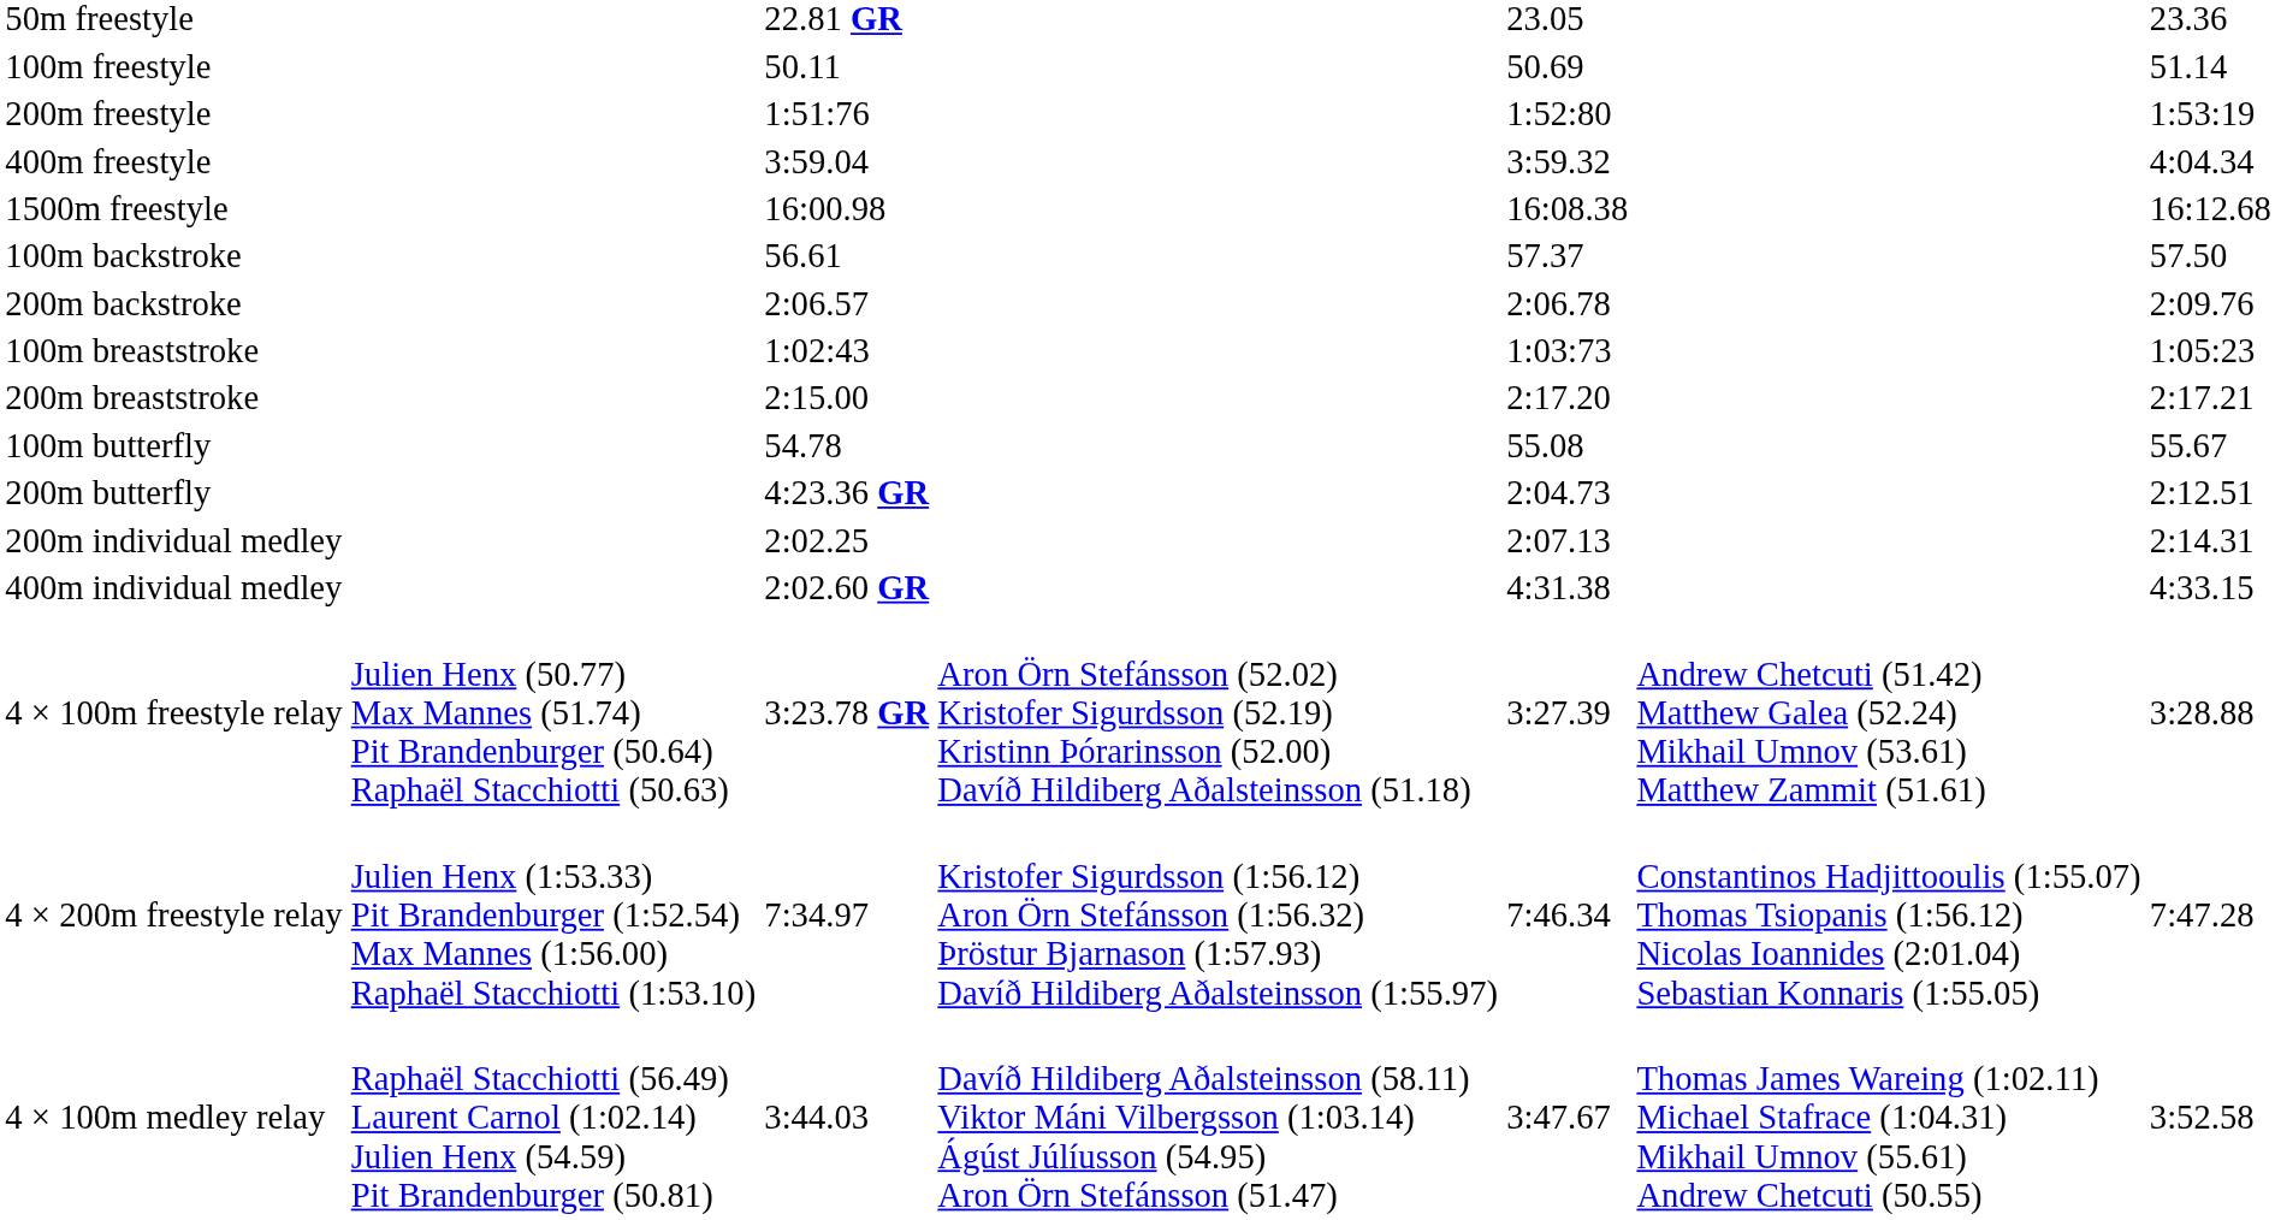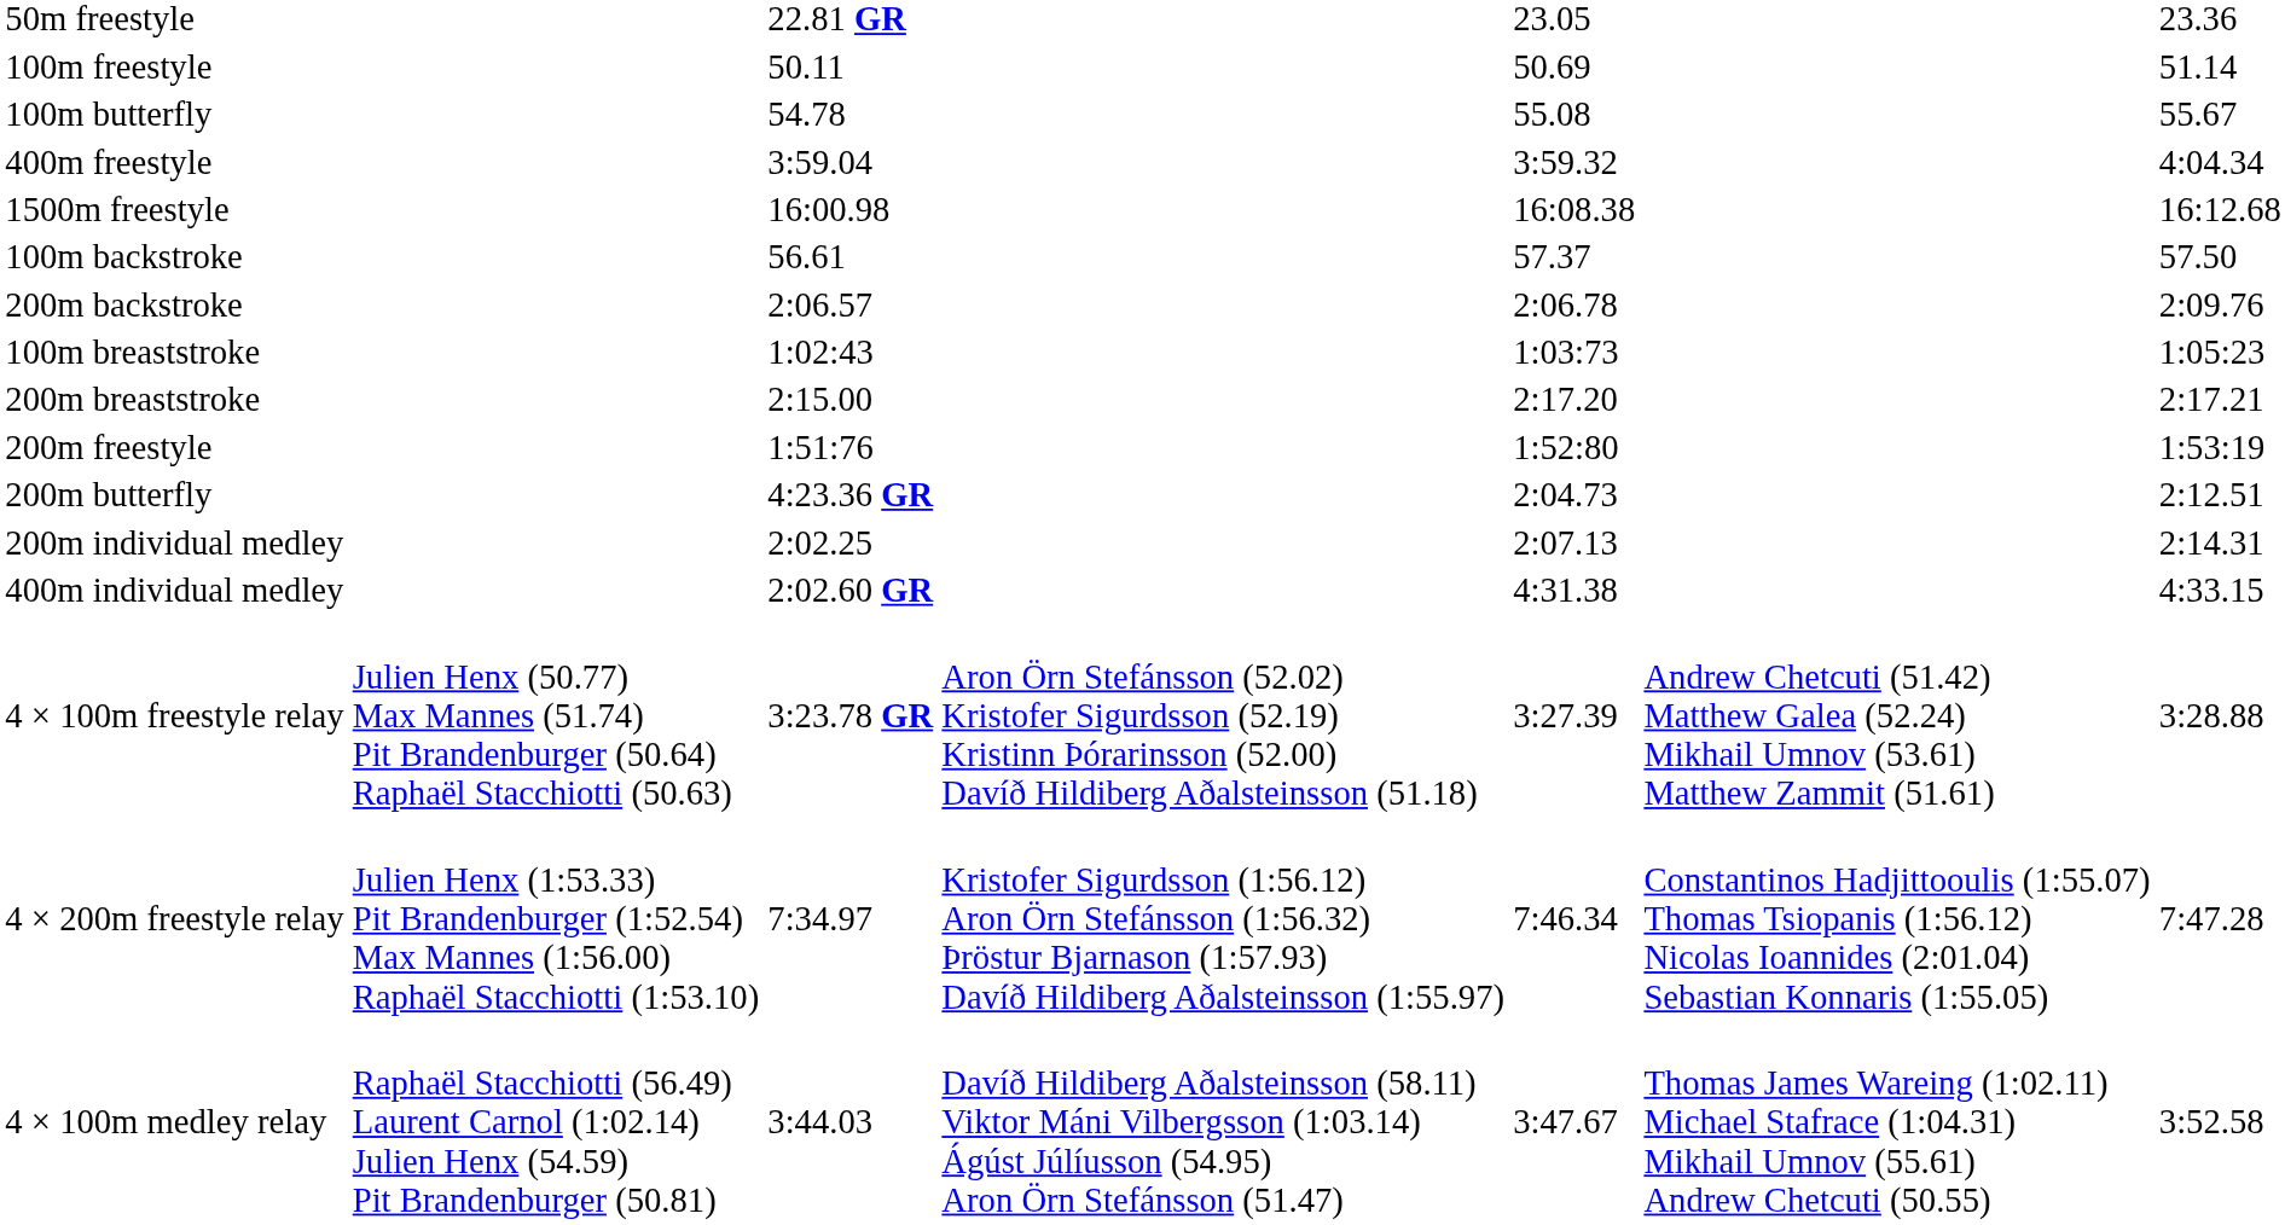rows swapped: 200m freestyle <-> 100m butterfly
